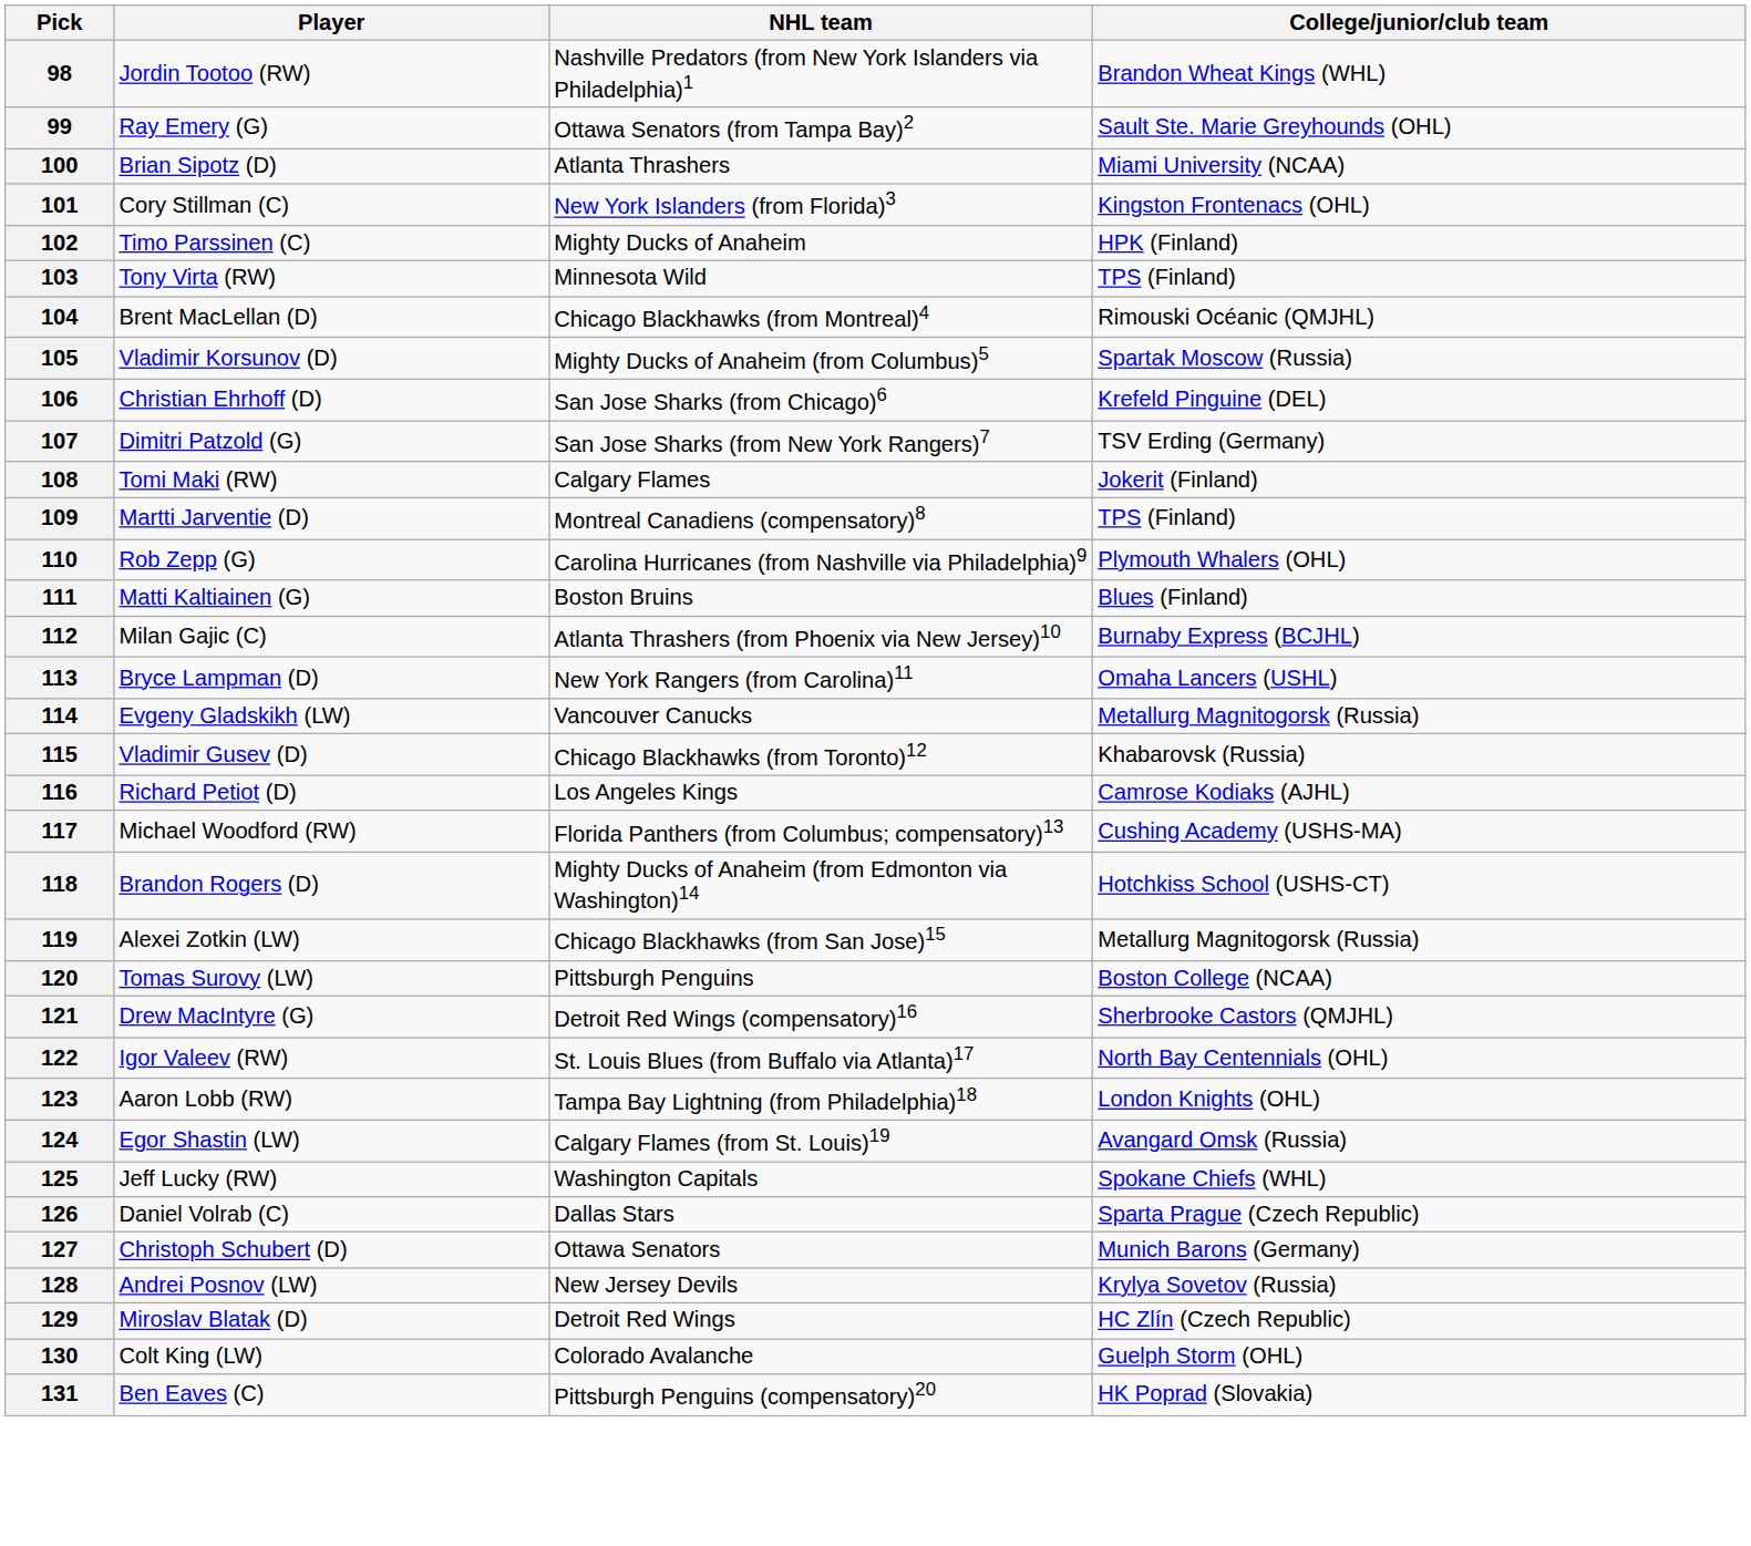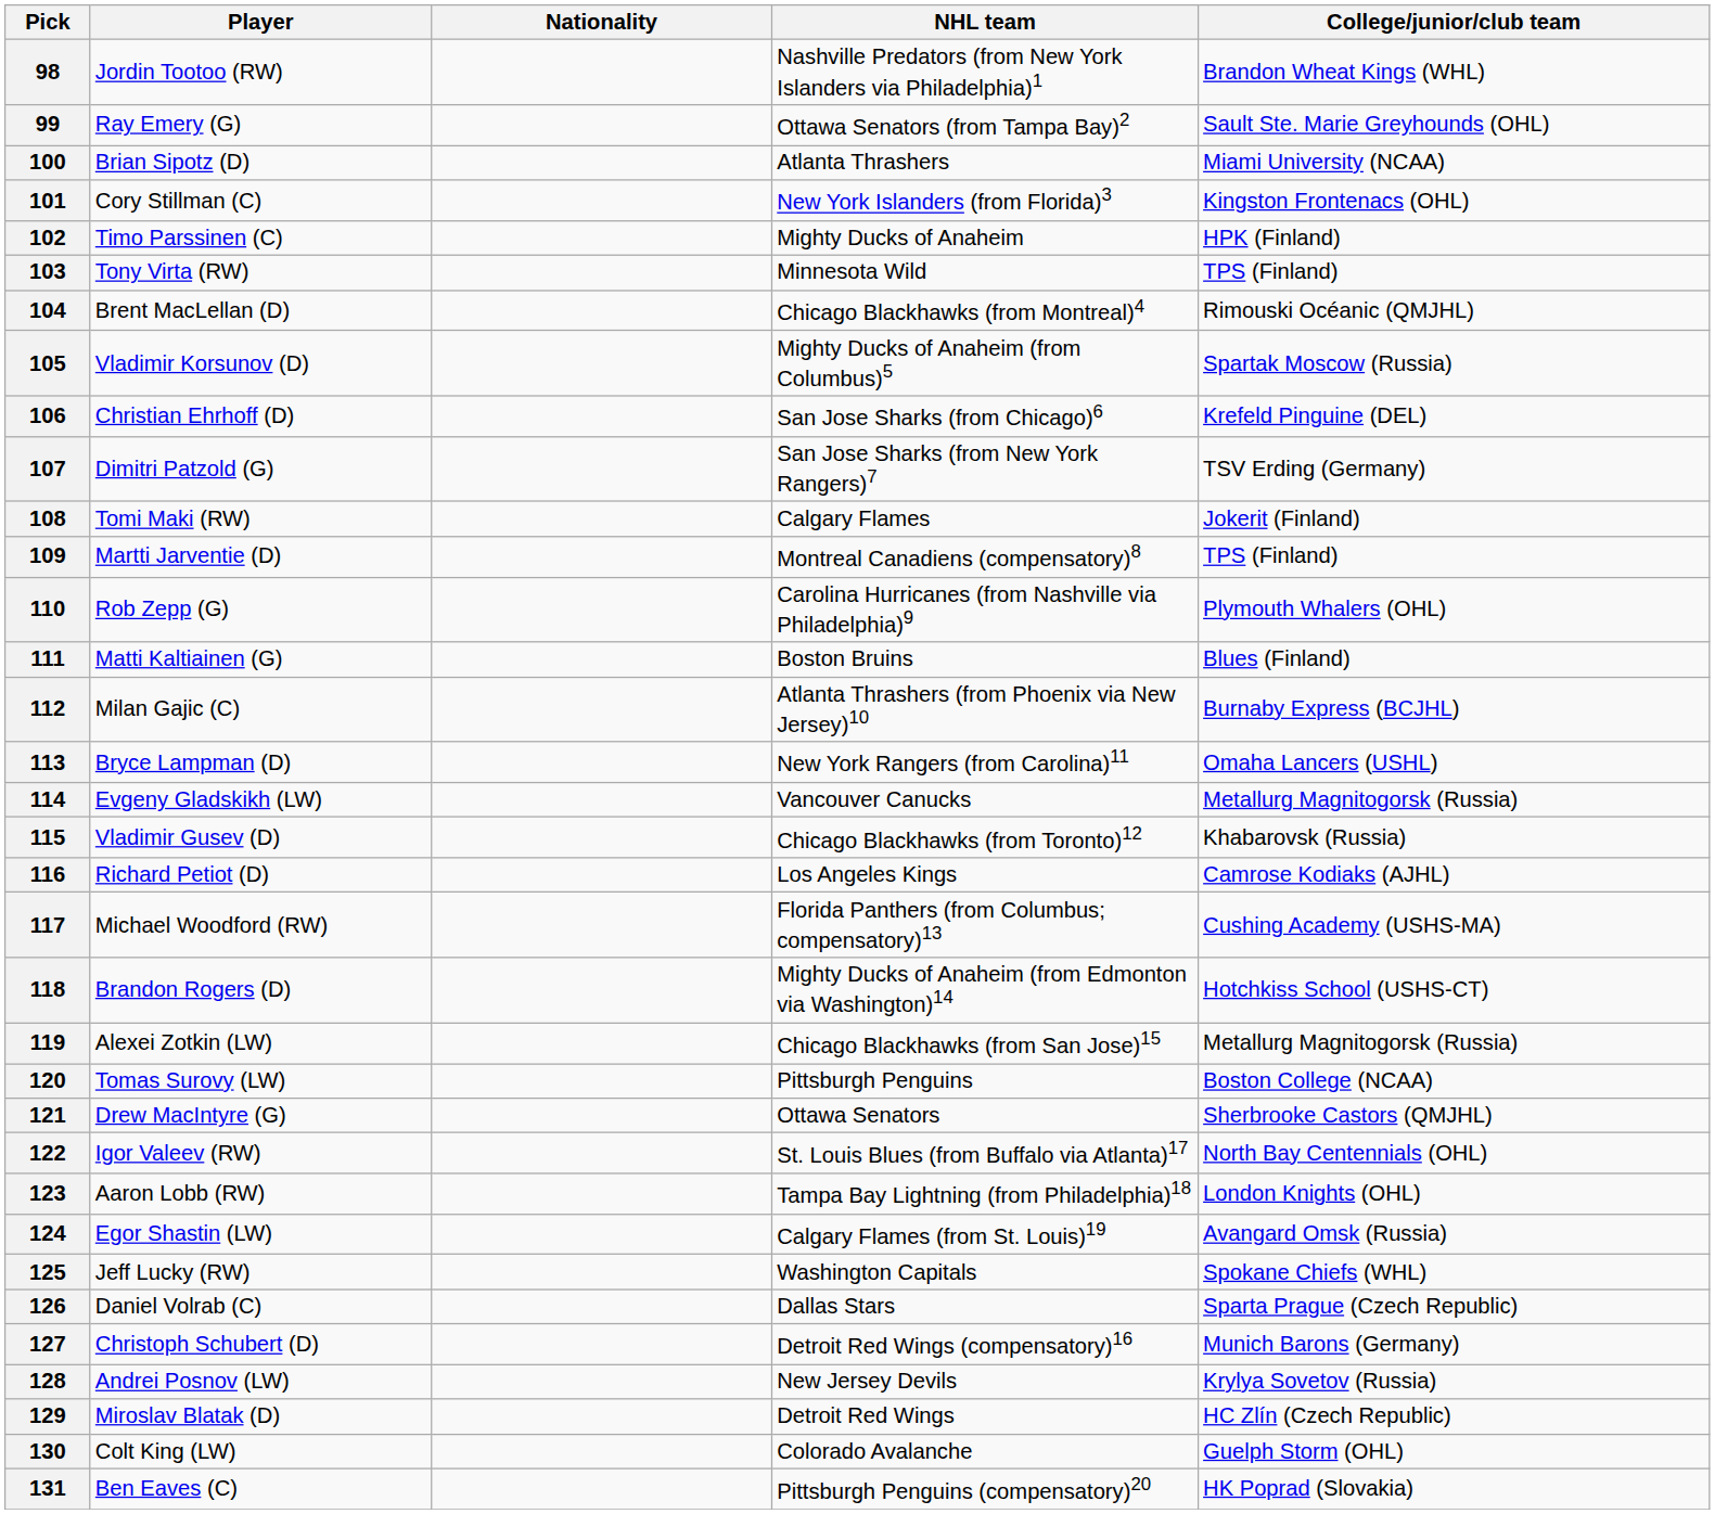+ column: Nationality
121 | NHL team: Detroit Red Wings (compensatory)16 -> Ottawa Senators
127 | NHL team: Ottawa Senators -> Detroit Red Wings (compensatory)16
